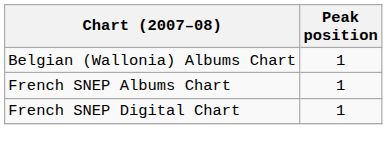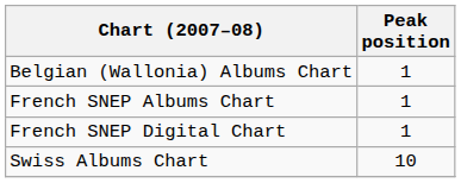+ row: Swiss Albums Chart | 10
